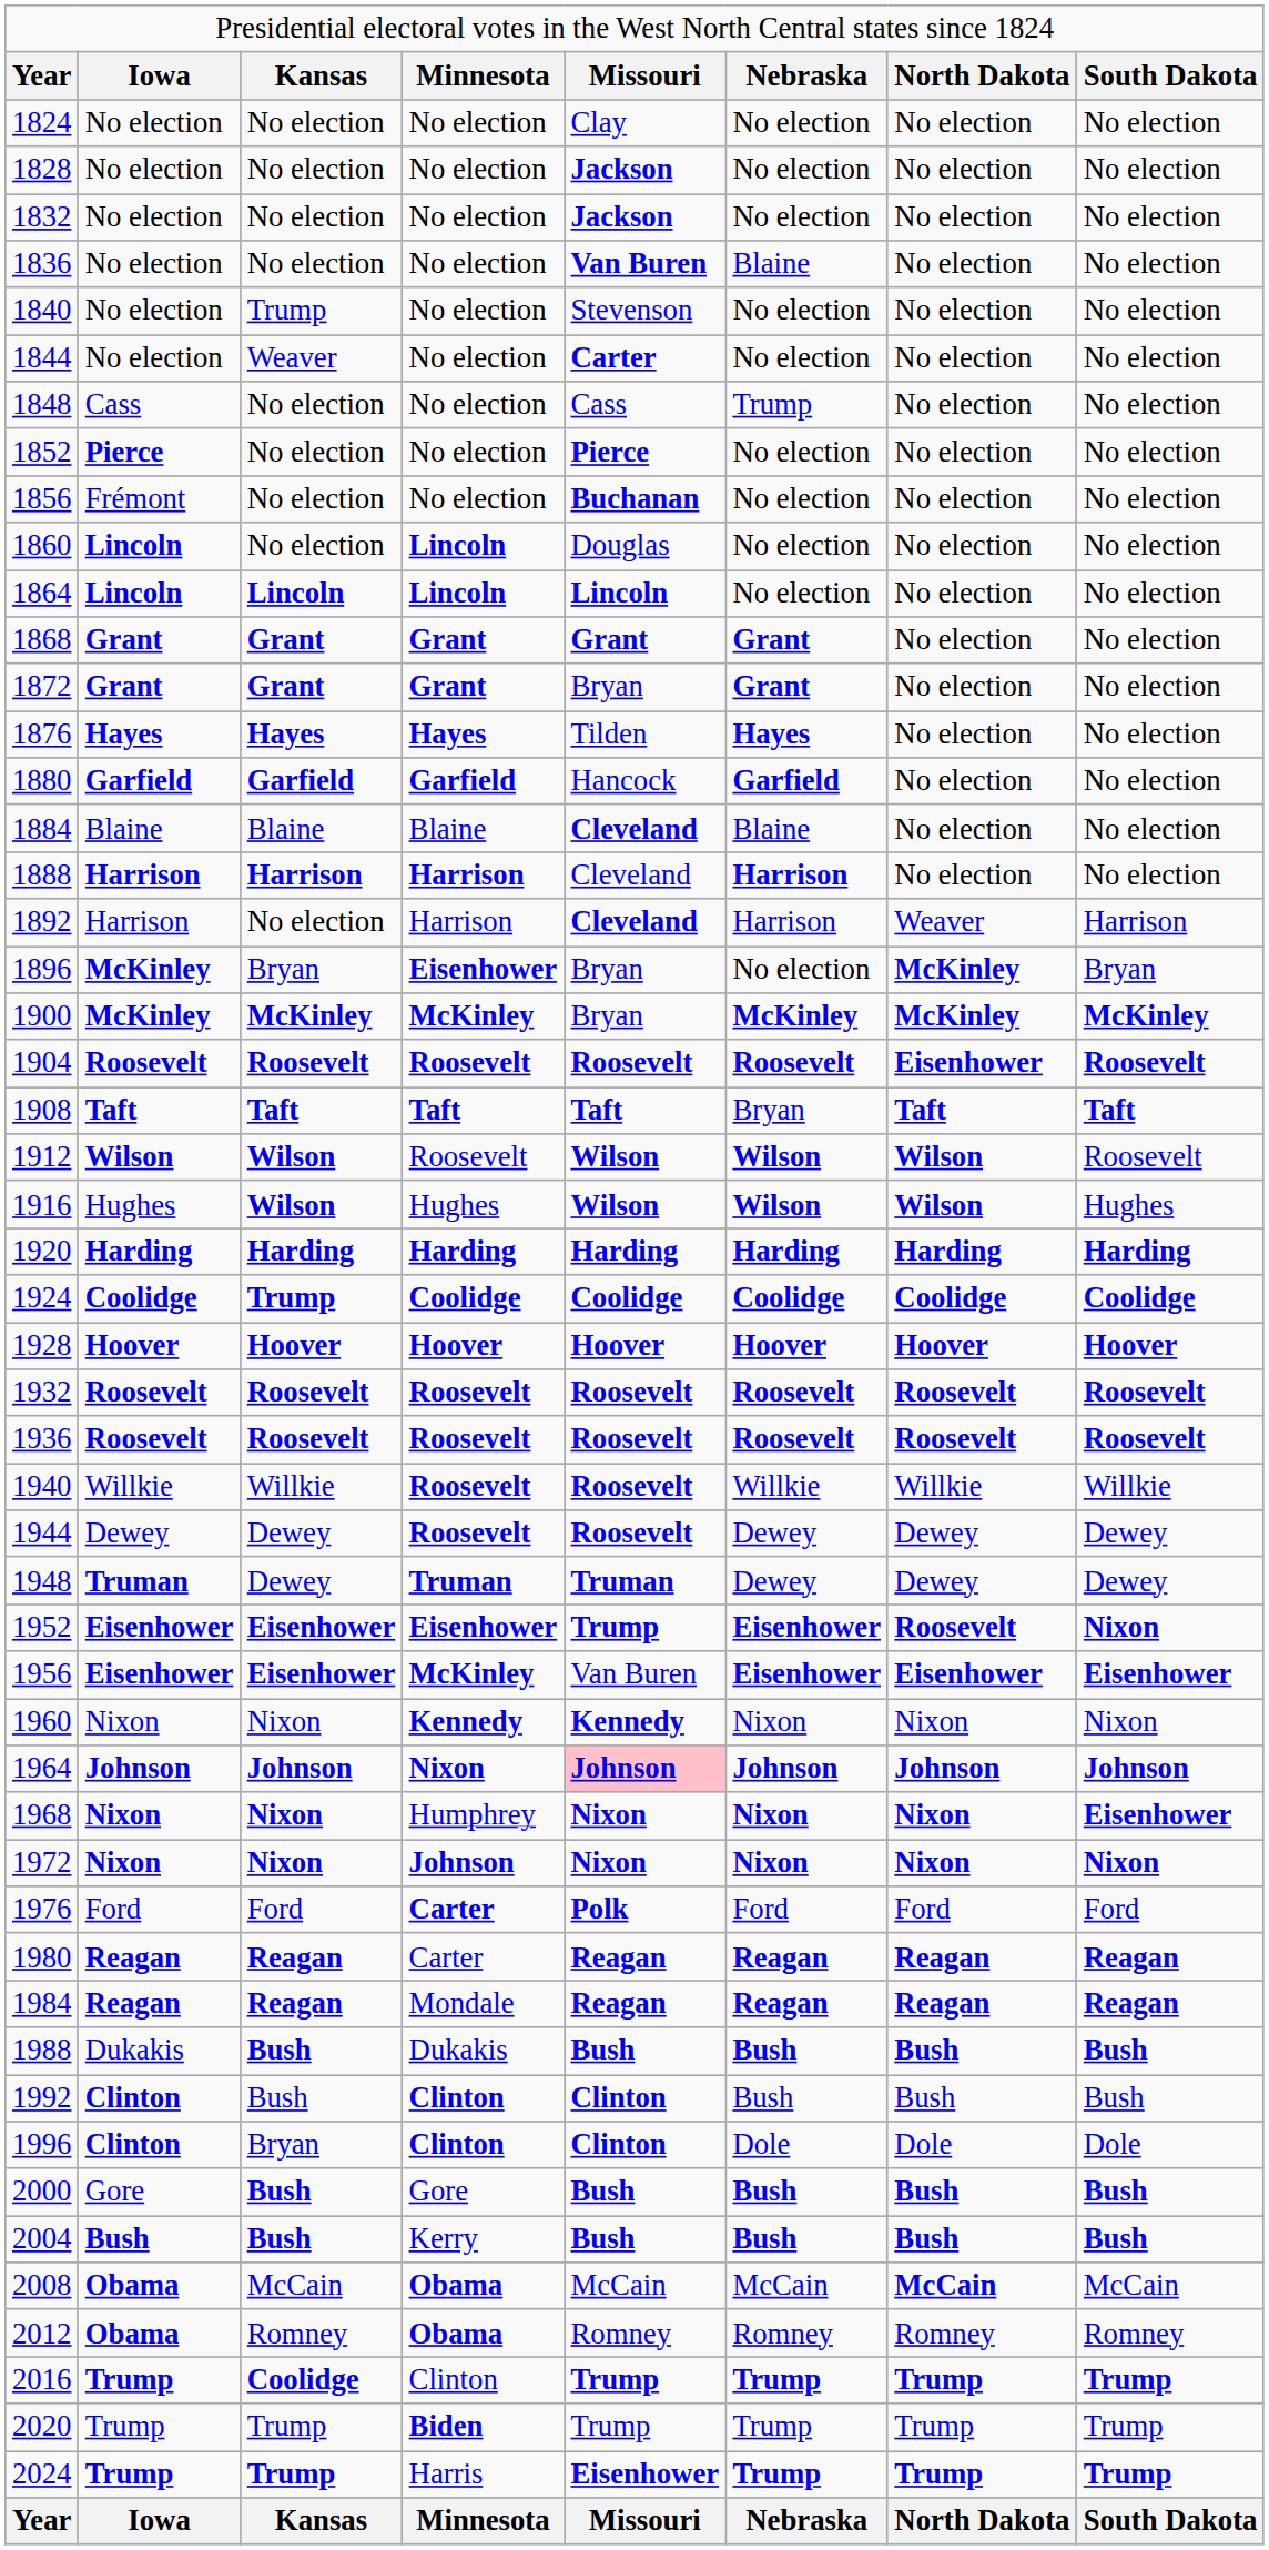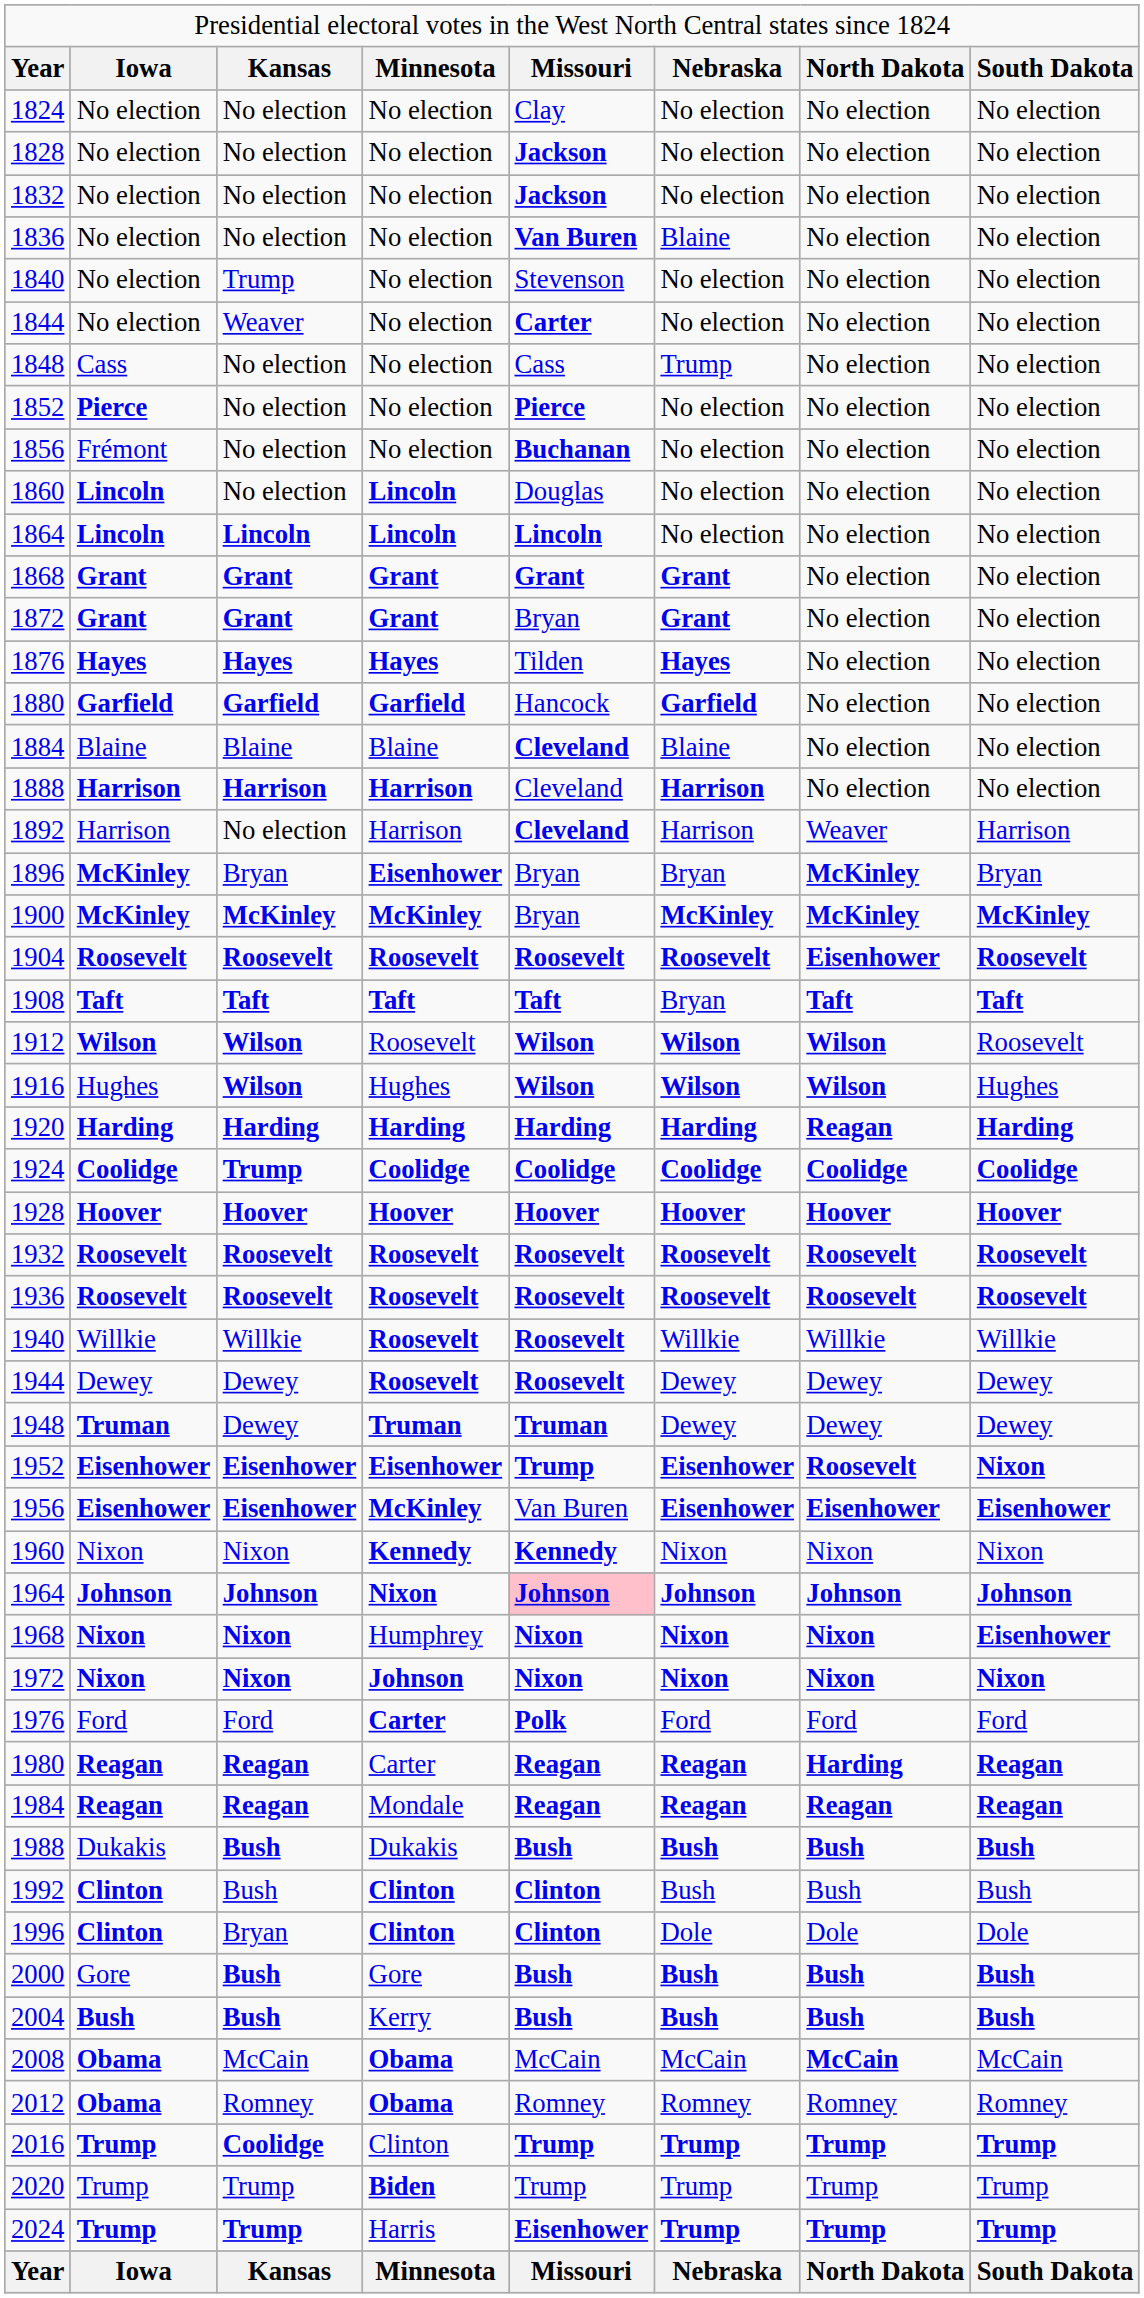1896 | column 6: No election -> Bryan
1920 | column 7: Harding -> Reagan
1980 | column 7: Reagan -> Harding
